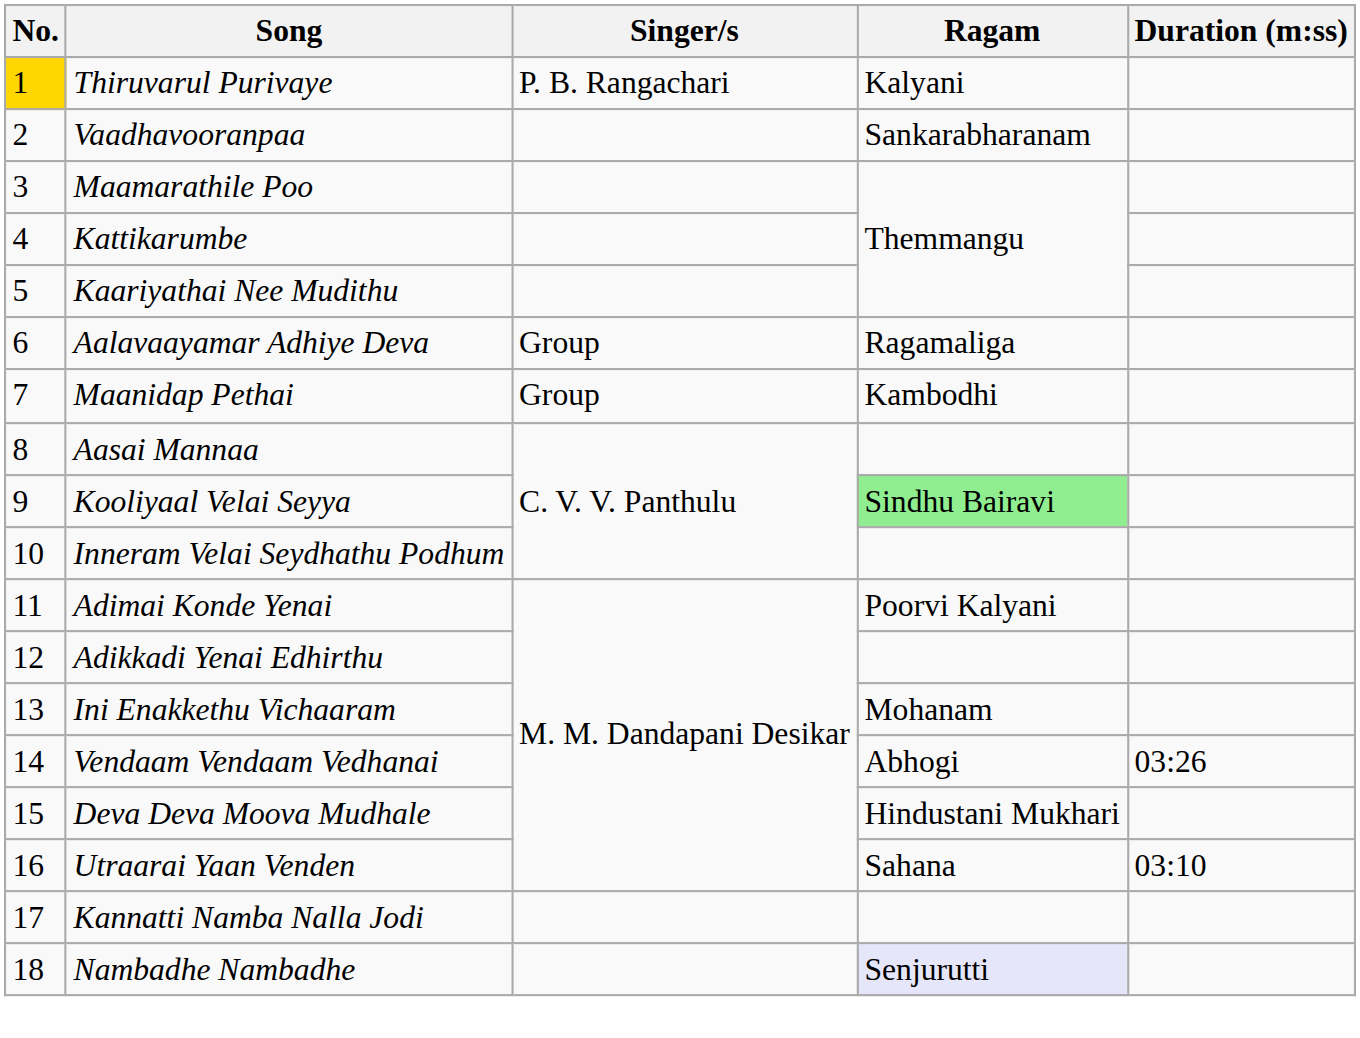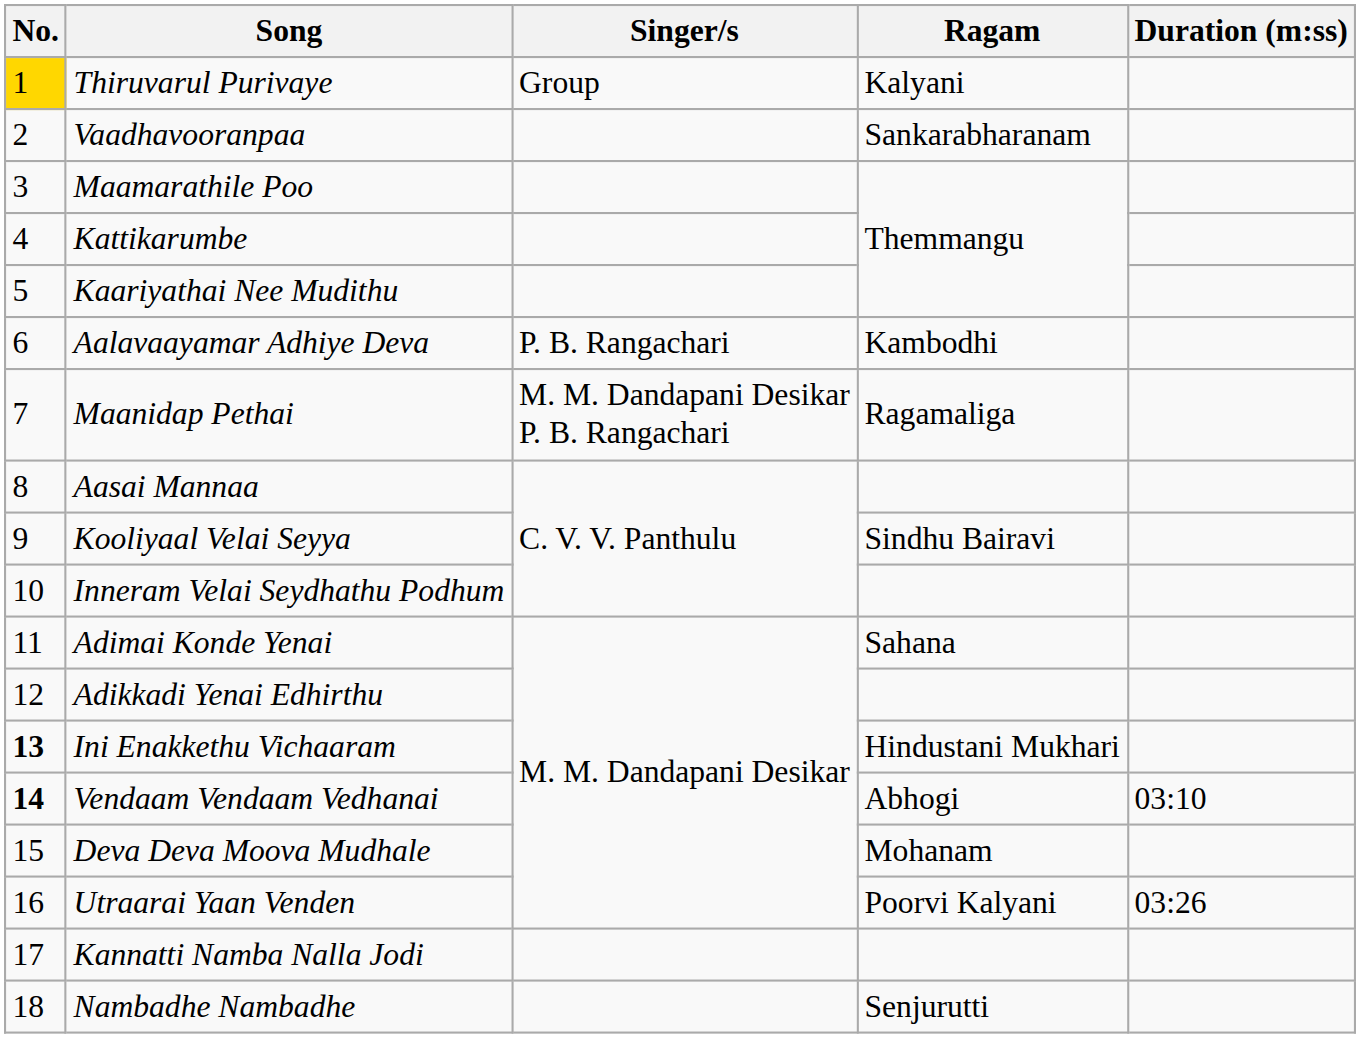Thiruvarul Purivaye | Singer/s: P. B. Rangachari -> Group
Aalavaayamar Adhiye Deva | Singer/s: Group -> P. B. Rangachari
Aalavaayamar Adhiye Deva | Ragam: Ragamaliga -> Kambodhi
Maanidap Pethai | Singer/s: Group -> M. M. Dandapani Desikar P. B. Rangachari
Maanidap Pethai | Ragam: Kambodhi -> Ragamaliga
Kooliyaal Velai Seyya | Ragam: lightgreen background -> no background
Adimai Konde Yenai | Ragam: Poorvi Kalyani -> Sahana
Ini Enakkethu Vichaaram | No.: normal -> bold
Ini Enakkethu Vichaaram | Ragam: Mohanam -> Hindustani Mukhari
Vendaam Vendaam Vedhanai | No.: normal -> bold
Vendaam Vendaam Vedhanai | Duration (m:ss): 03:26 -> 03:10
Deva Deva Moova Mudhale | Ragam: Hindustani Mukhari -> Mohanam
Utraarai Yaan Venden | Ragam: Sahana -> Poorvi Kalyani
Utraarai Yaan Venden | Duration (m:ss): 03:10 -> 03:26
Nambadhe Nambadhe | Ragam: lavender background -> no background
